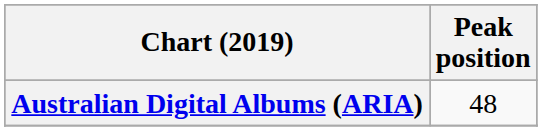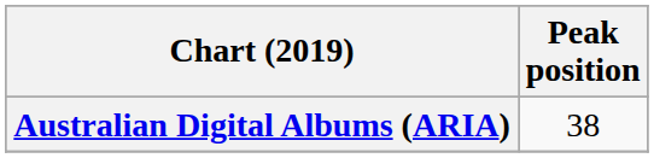Australian Digital Albums (ARIA) | Peak position: 48 -> 38
